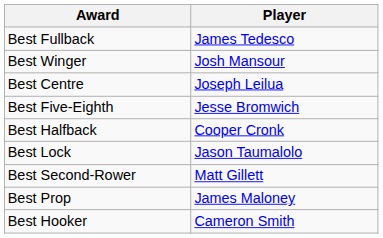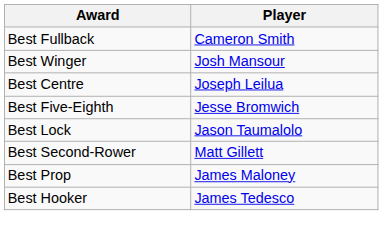Best Fullback | Player: James Tedesco -> Cameron Smith
- row: Best Halfback | Cooper Cronk
Best Hooker | Player: Cameron Smith -> James Tedesco
